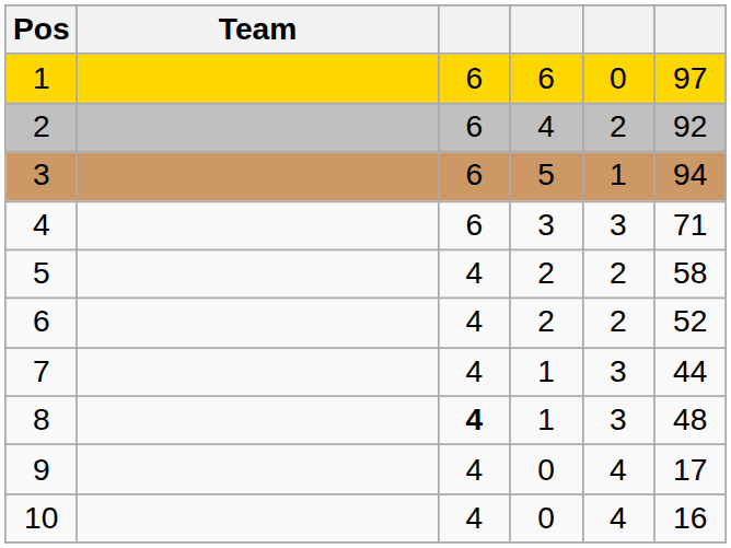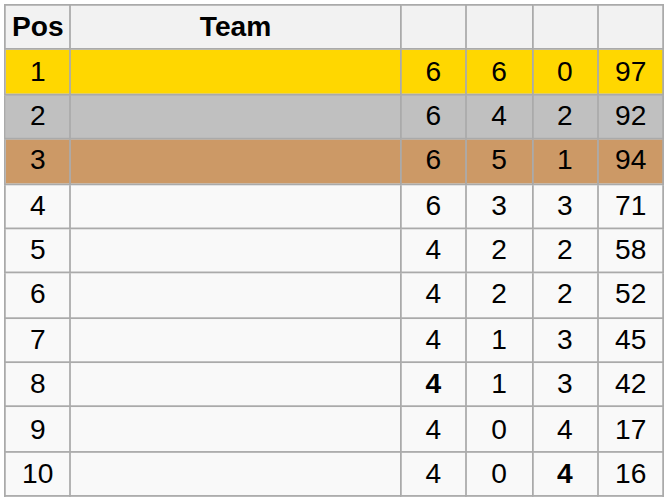7 | column 6: 44 -> 45
8 | column 6: 48 -> 42
10 | column 5: normal -> bold
